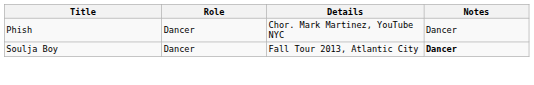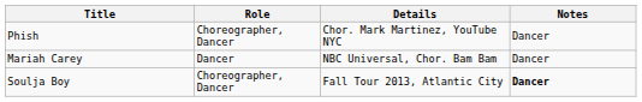Phish | Role: Dancer -> Choreographer, Dancer
+ row: Mariah Carey | Dancer | NBC Universal, Chor. Bam Bam | Dancer
Soulja Boy | Role: Dancer -> Choreographer, Dancer
